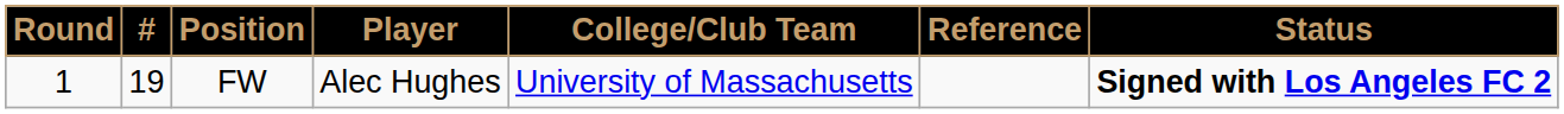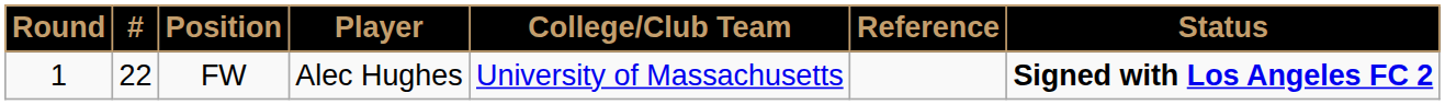FW | #: 19 -> 22
